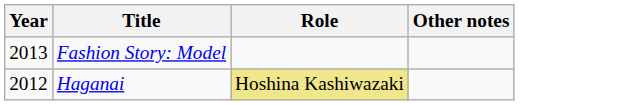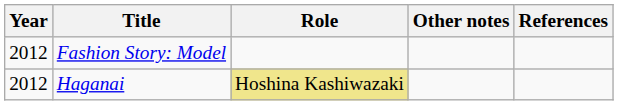+ column: References
Fashion Story: Model | Year: 2013 -> 2012
